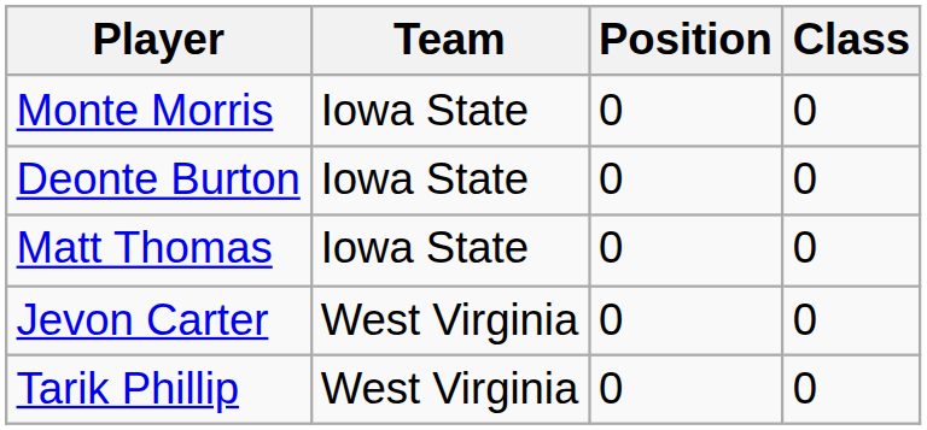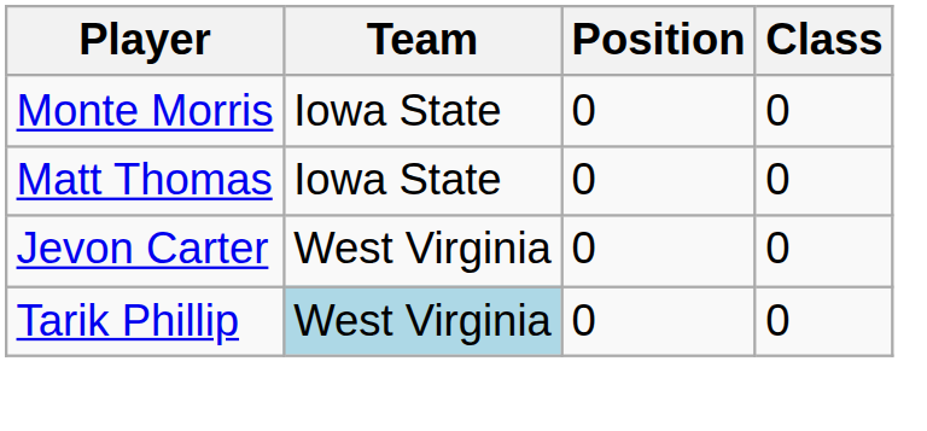- row: Deonte Burton | Iowa State | 0 | 0
Tarik Phillip | Team: no background -> lightblue background
